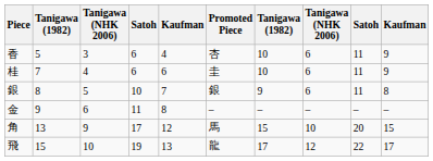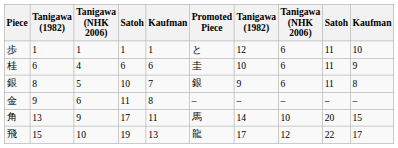+ row: 歩 | 1 | 1 | 1 | 1 | と | 12 | 6 | 11 | 10
- row: 香 | 5 | 3 | 6 | 4 | 杏 | 10 | 6 | 11 | 9
桂 | column 2: 7 -> 6
角 | column 5: 12 -> 11
角 | column 7: 15 -> 14
